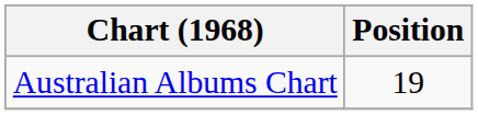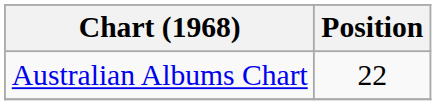Australian Albums Chart | Position: 19 -> 22
